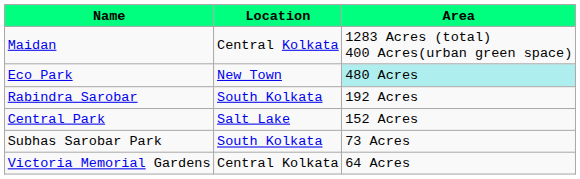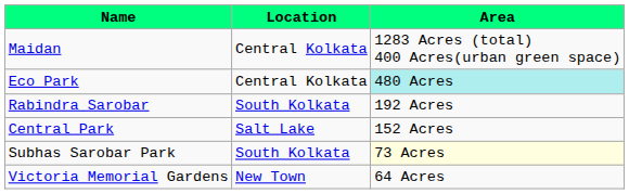Eco Park | Location: New Town -> Central Kolkata
Subhas Sarobar Park | Area: no background -> lightyellow background
Victoria Memorial Gardens | Location: Central Kolkata -> New Town
